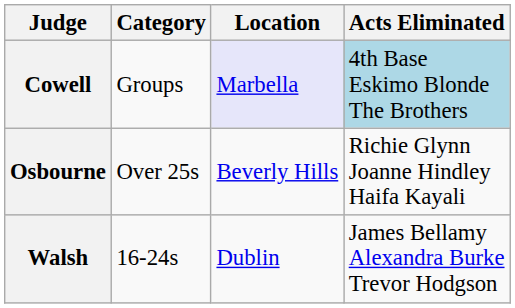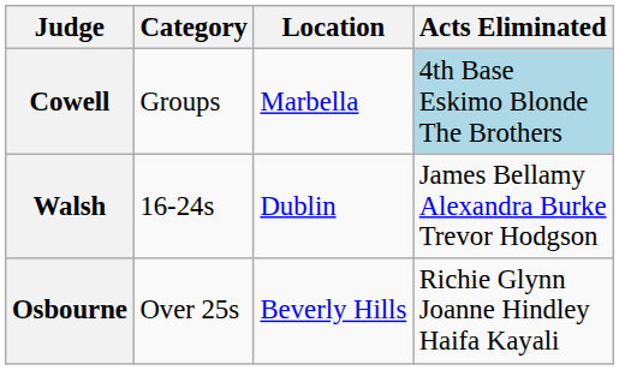Cowell | Location: lavender background -> no background
rows swapped: Osbourne <-> Walsh
